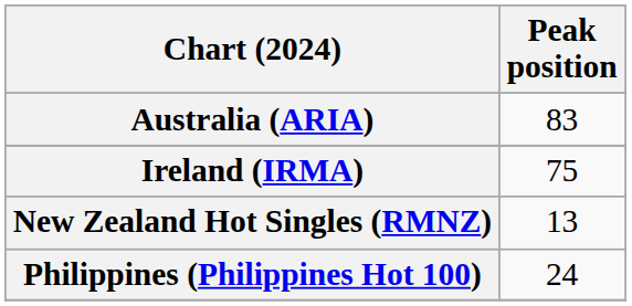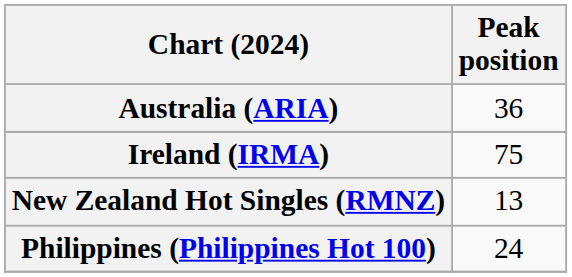Australia (ARIA) | Peak position: 83 -> 36
